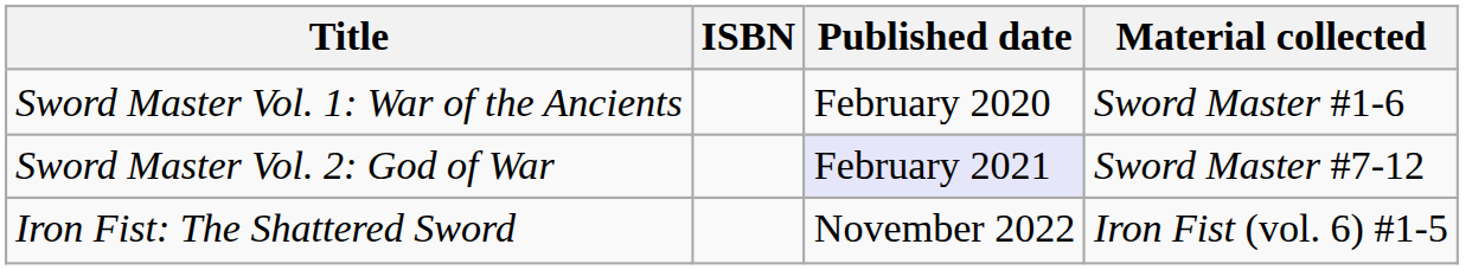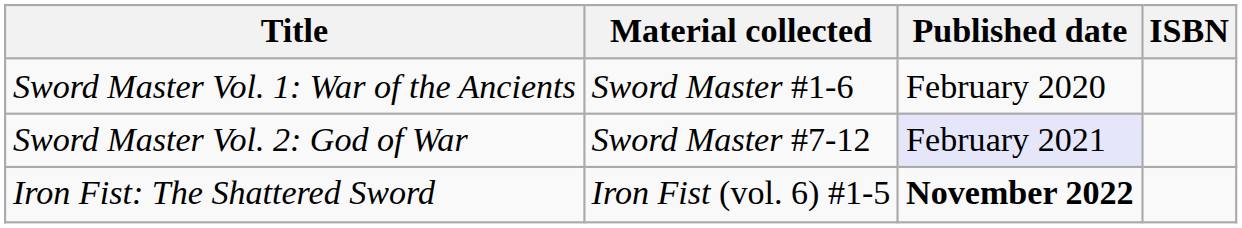columns swapped: Material collected <-> ISBN
Iron Fist: The Shattered Sword | Published date: normal -> bold
